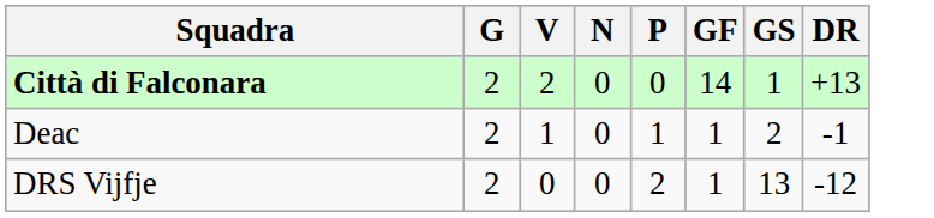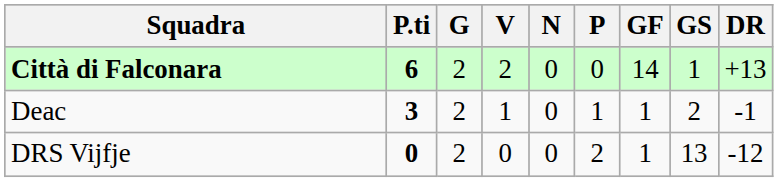+ column: P.ti | 6 | 3 | 0
